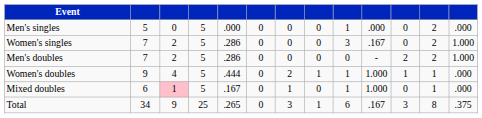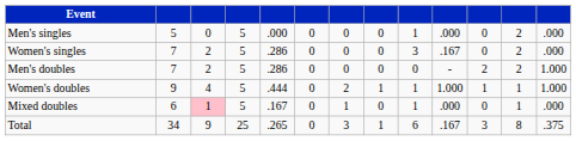Women's singles | column 13: 1.000 -> .000
Women's doubles | column 13: .000 -> 1.000
Mixed doubles | column 10: 1.000 -> .000
